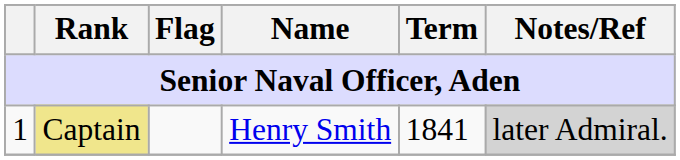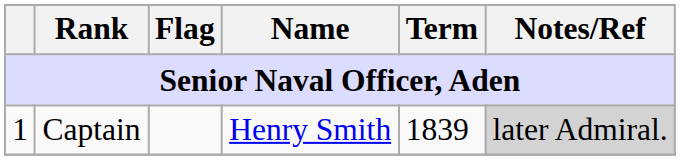1 | Rank: khaki background -> no background
1 | Term: 1841 -> 1839
